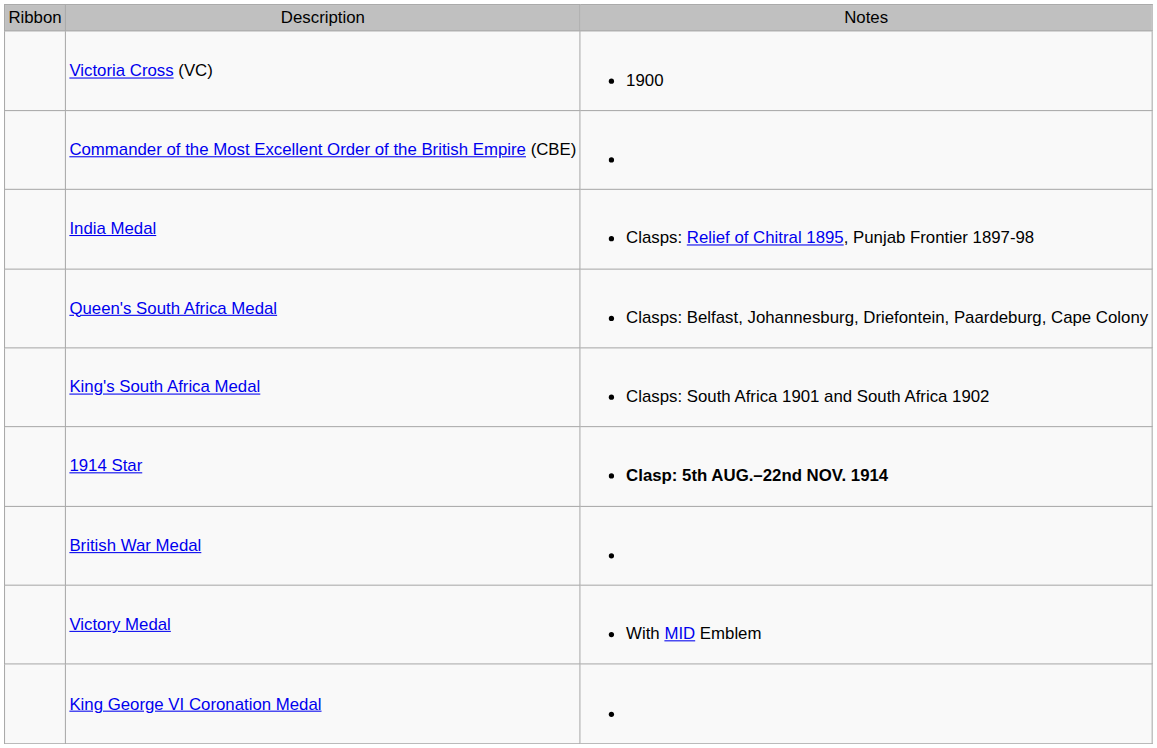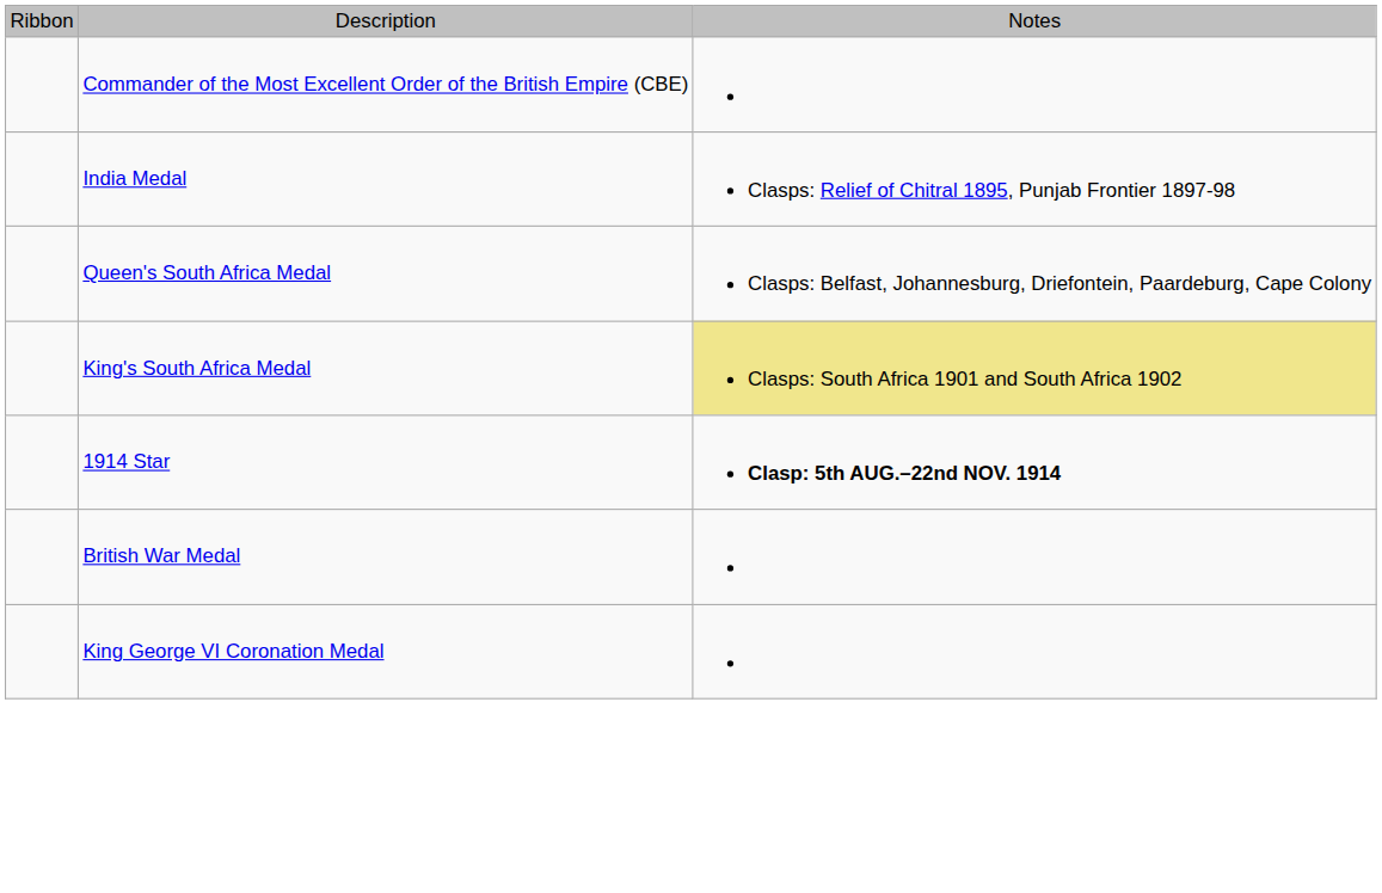- row: Victoria Cross (VC) | 1900
King's South Africa Medal | column 3: no background -> khaki background
- row: Victory Medal | With MID Emblem
